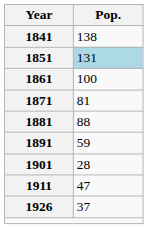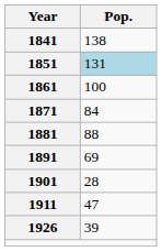1871 | Pop.: 81 -> 84
1891 | Pop.: 59 -> 69
1926 | Pop.: 37 -> 39
